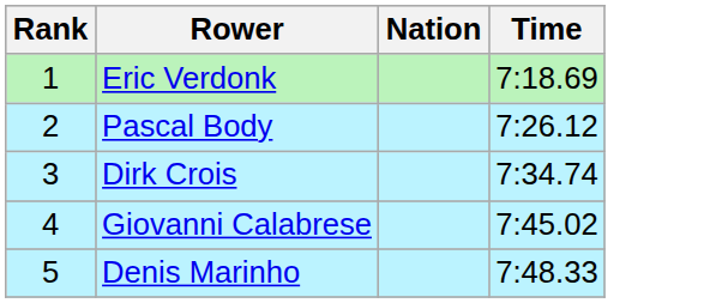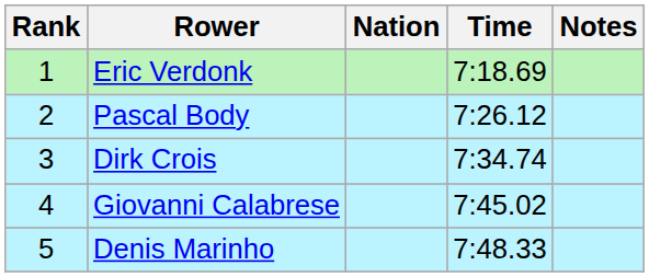+ column: Notes
